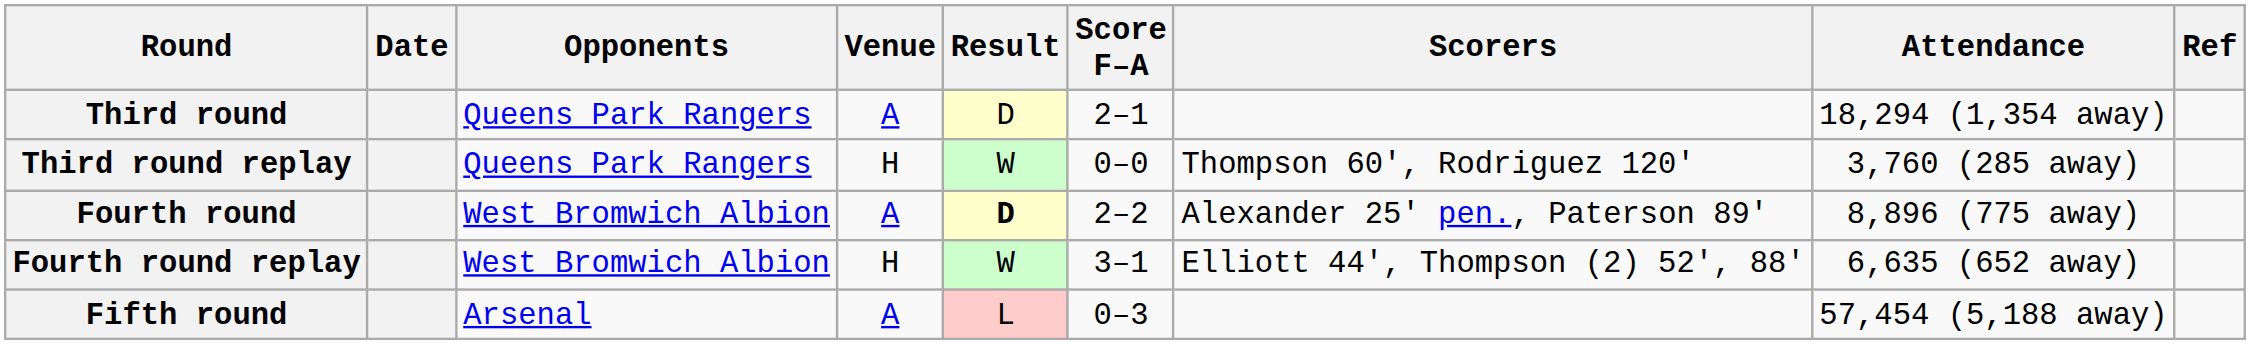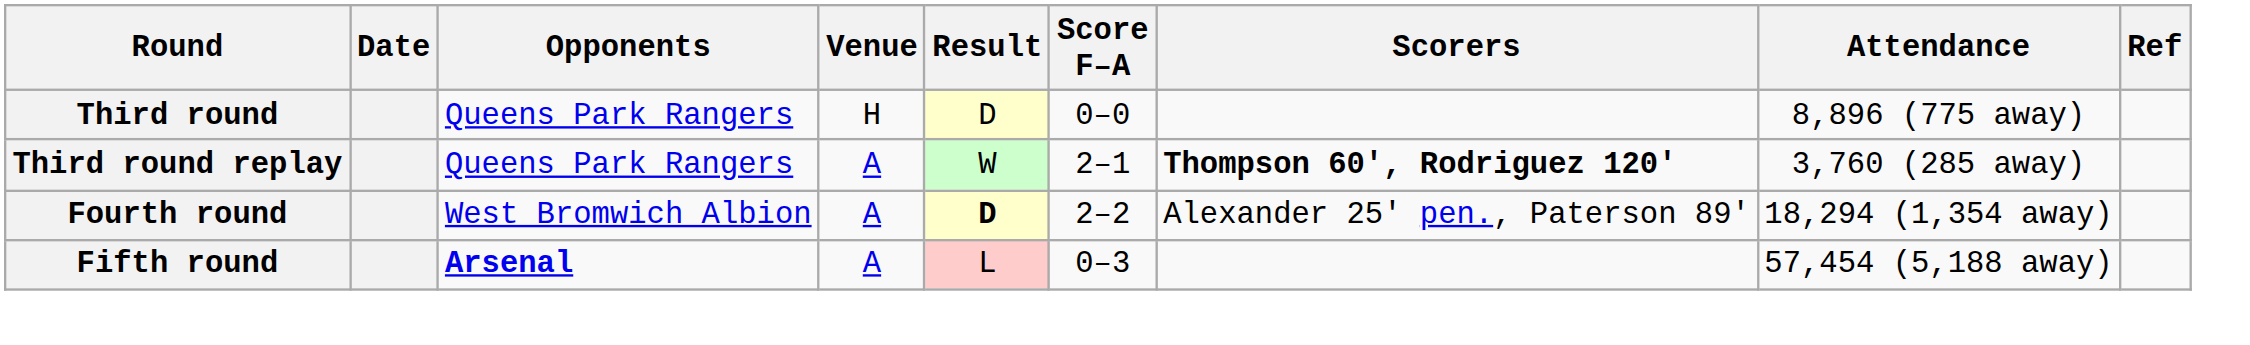Third round | Venue: A -> H
Third round | Score F–A: 2–1 -> 0–0
Third round | Attendance: 18,294 (1,354 away) -> 8,896 (775 away)
Third round replay | Venue: H -> A
Third round replay | Score F–A: 0–0 -> 2–1
Third round replay | Scorers: normal -> bold
Fourth round | Attendance: 8,896 (775 away) -> 18,294 (1,354 away)
- row: Fourth round replay | West Bromwich Albion | H | W | 3–1 | Elliott 44', Thompson (2) 52', 88' | 6,635 (652 away)
Fifth round | Opponents: normal -> bold
